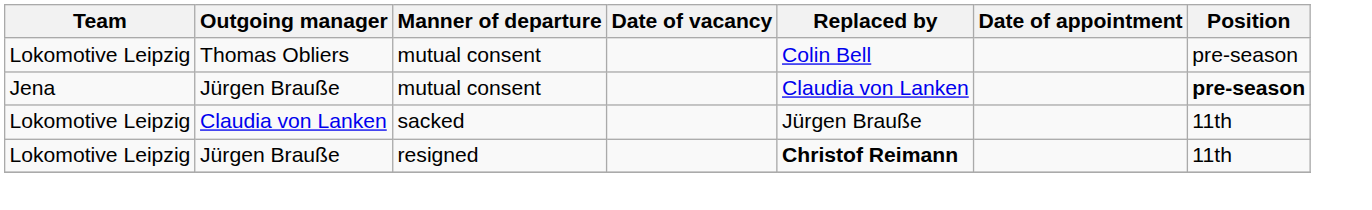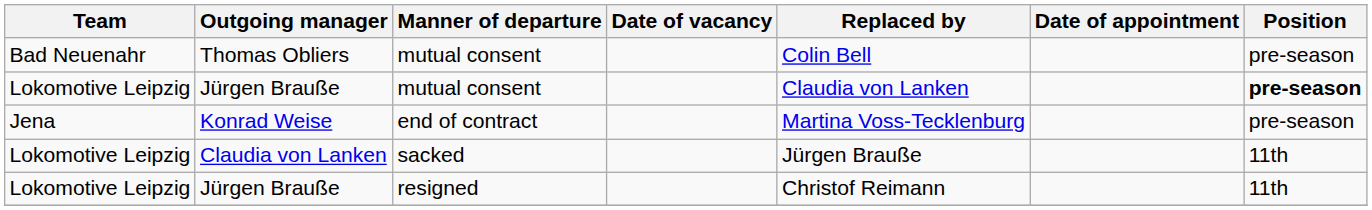Thomas Obliers | Team: Lokomotive Leipzig -> Bad Neuenahr
Jürgen Brauße / mutual consent | Team: Jena -> Lokomotive Leipzig
+ row: Jena | Konrad Weise | end of contract | Martina Voss-Tecklenburg | pre-season
Jürgen Brauße / resigned | Replaced by: bold -> normal
